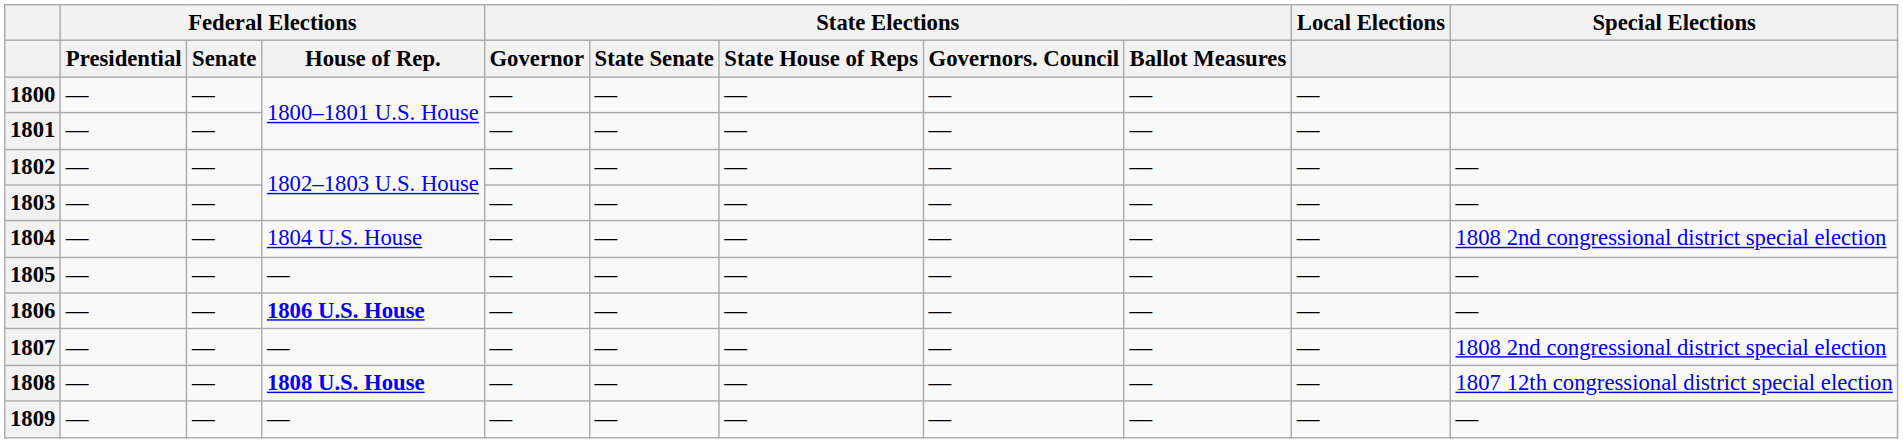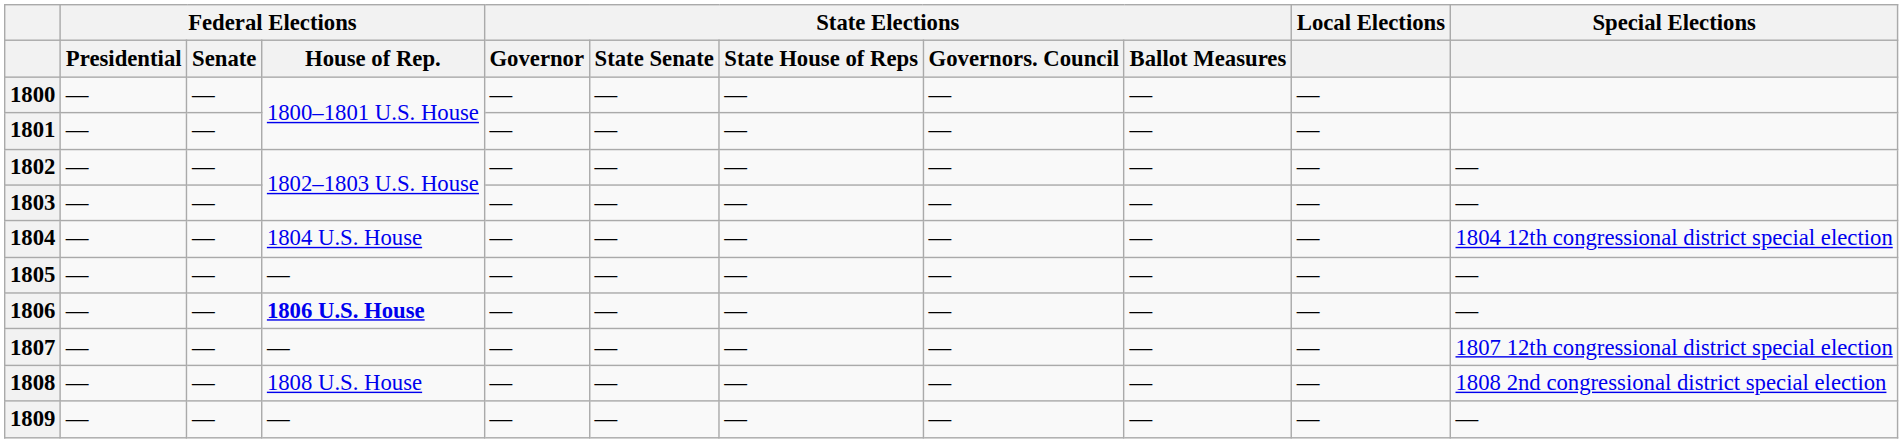1804 | Special Elections: 1808 2nd congressional district special election -> 1804 12th congressional district special election
1807 | Special Elections: 1808 2nd congressional district special election -> 1807 12th congressional district special election
1808 | Federal Elections / House of Rep.: bold -> normal
1808 | Special Elections: 1807 12th congressional district special election -> 1808 2nd congressional district special election
